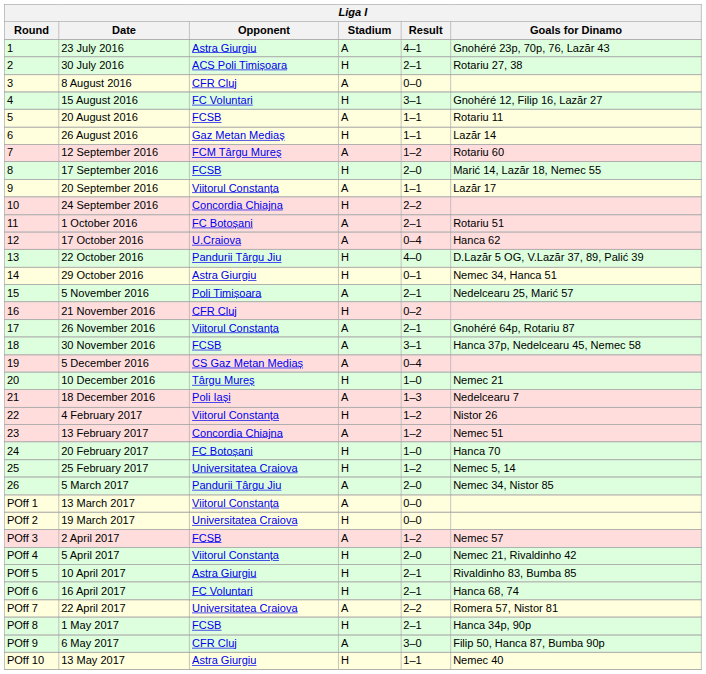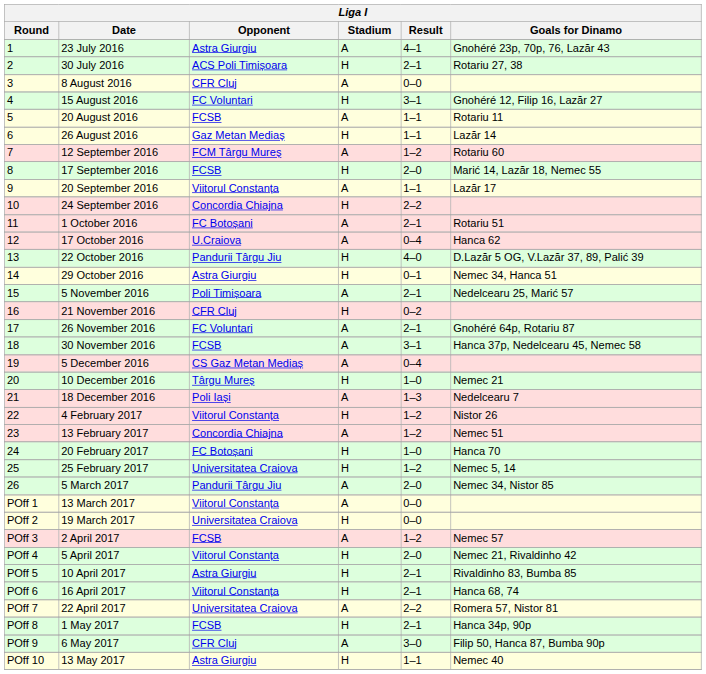26 November 2016 | Opponent: Viitorul Constanța -> FC Voluntari
16 April 2017 | Opponent: FC Voluntari -> Viitorul Constanța
